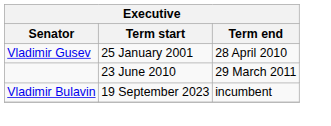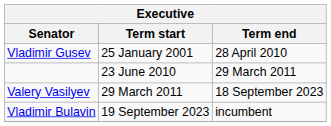+ row: Valery Vasilyev | 29 March 2011 | 18 September 2023
